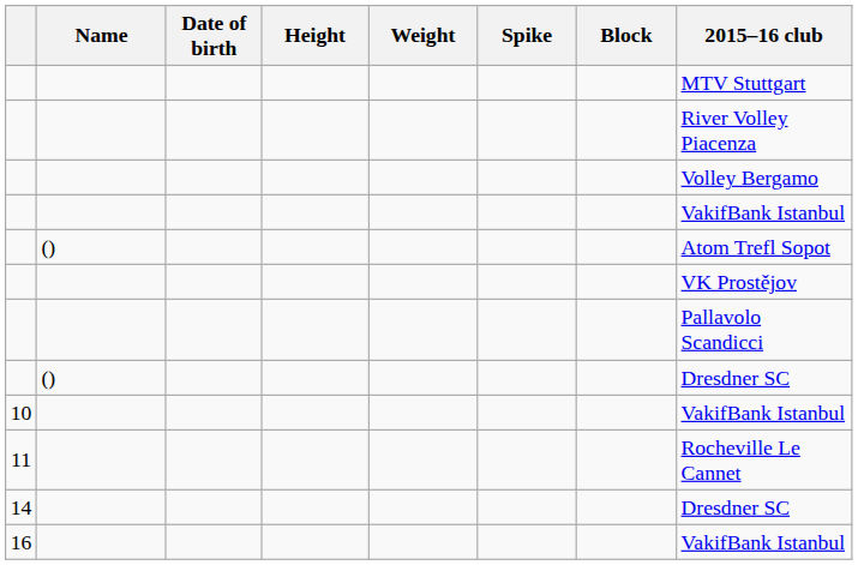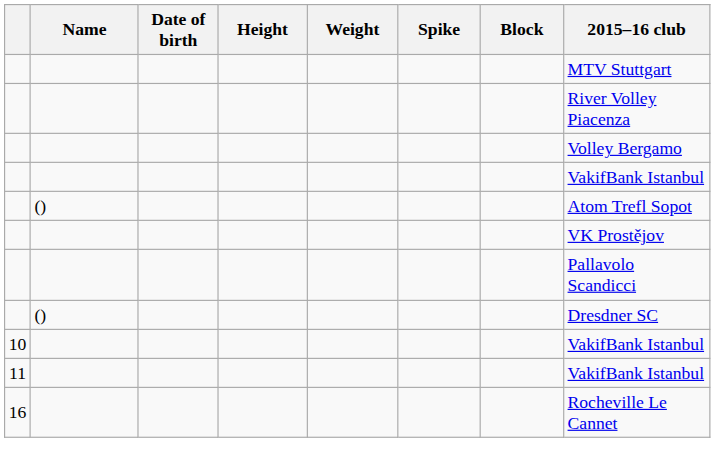11 | 2015–16 club: Rocheville Le Cannet -> VakifBank Istanbul
- row: 14 | Dresdner SC
16 | 2015–16 club: VakifBank Istanbul -> Rocheville Le Cannet
